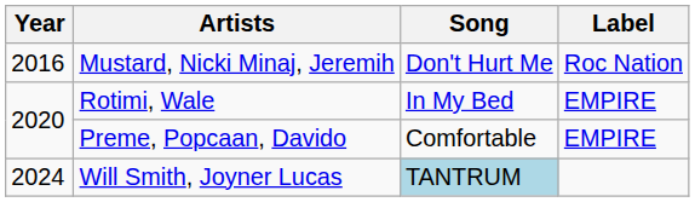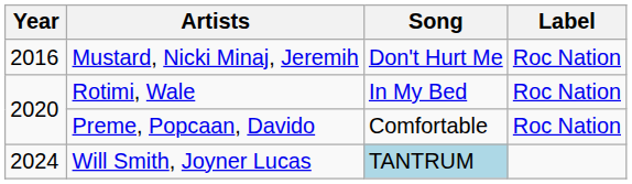Rotimi, Wale | Label: EMPIRE -> Roc Nation
Preme, Popcaan, Davido | Label: EMPIRE -> Roc Nation
